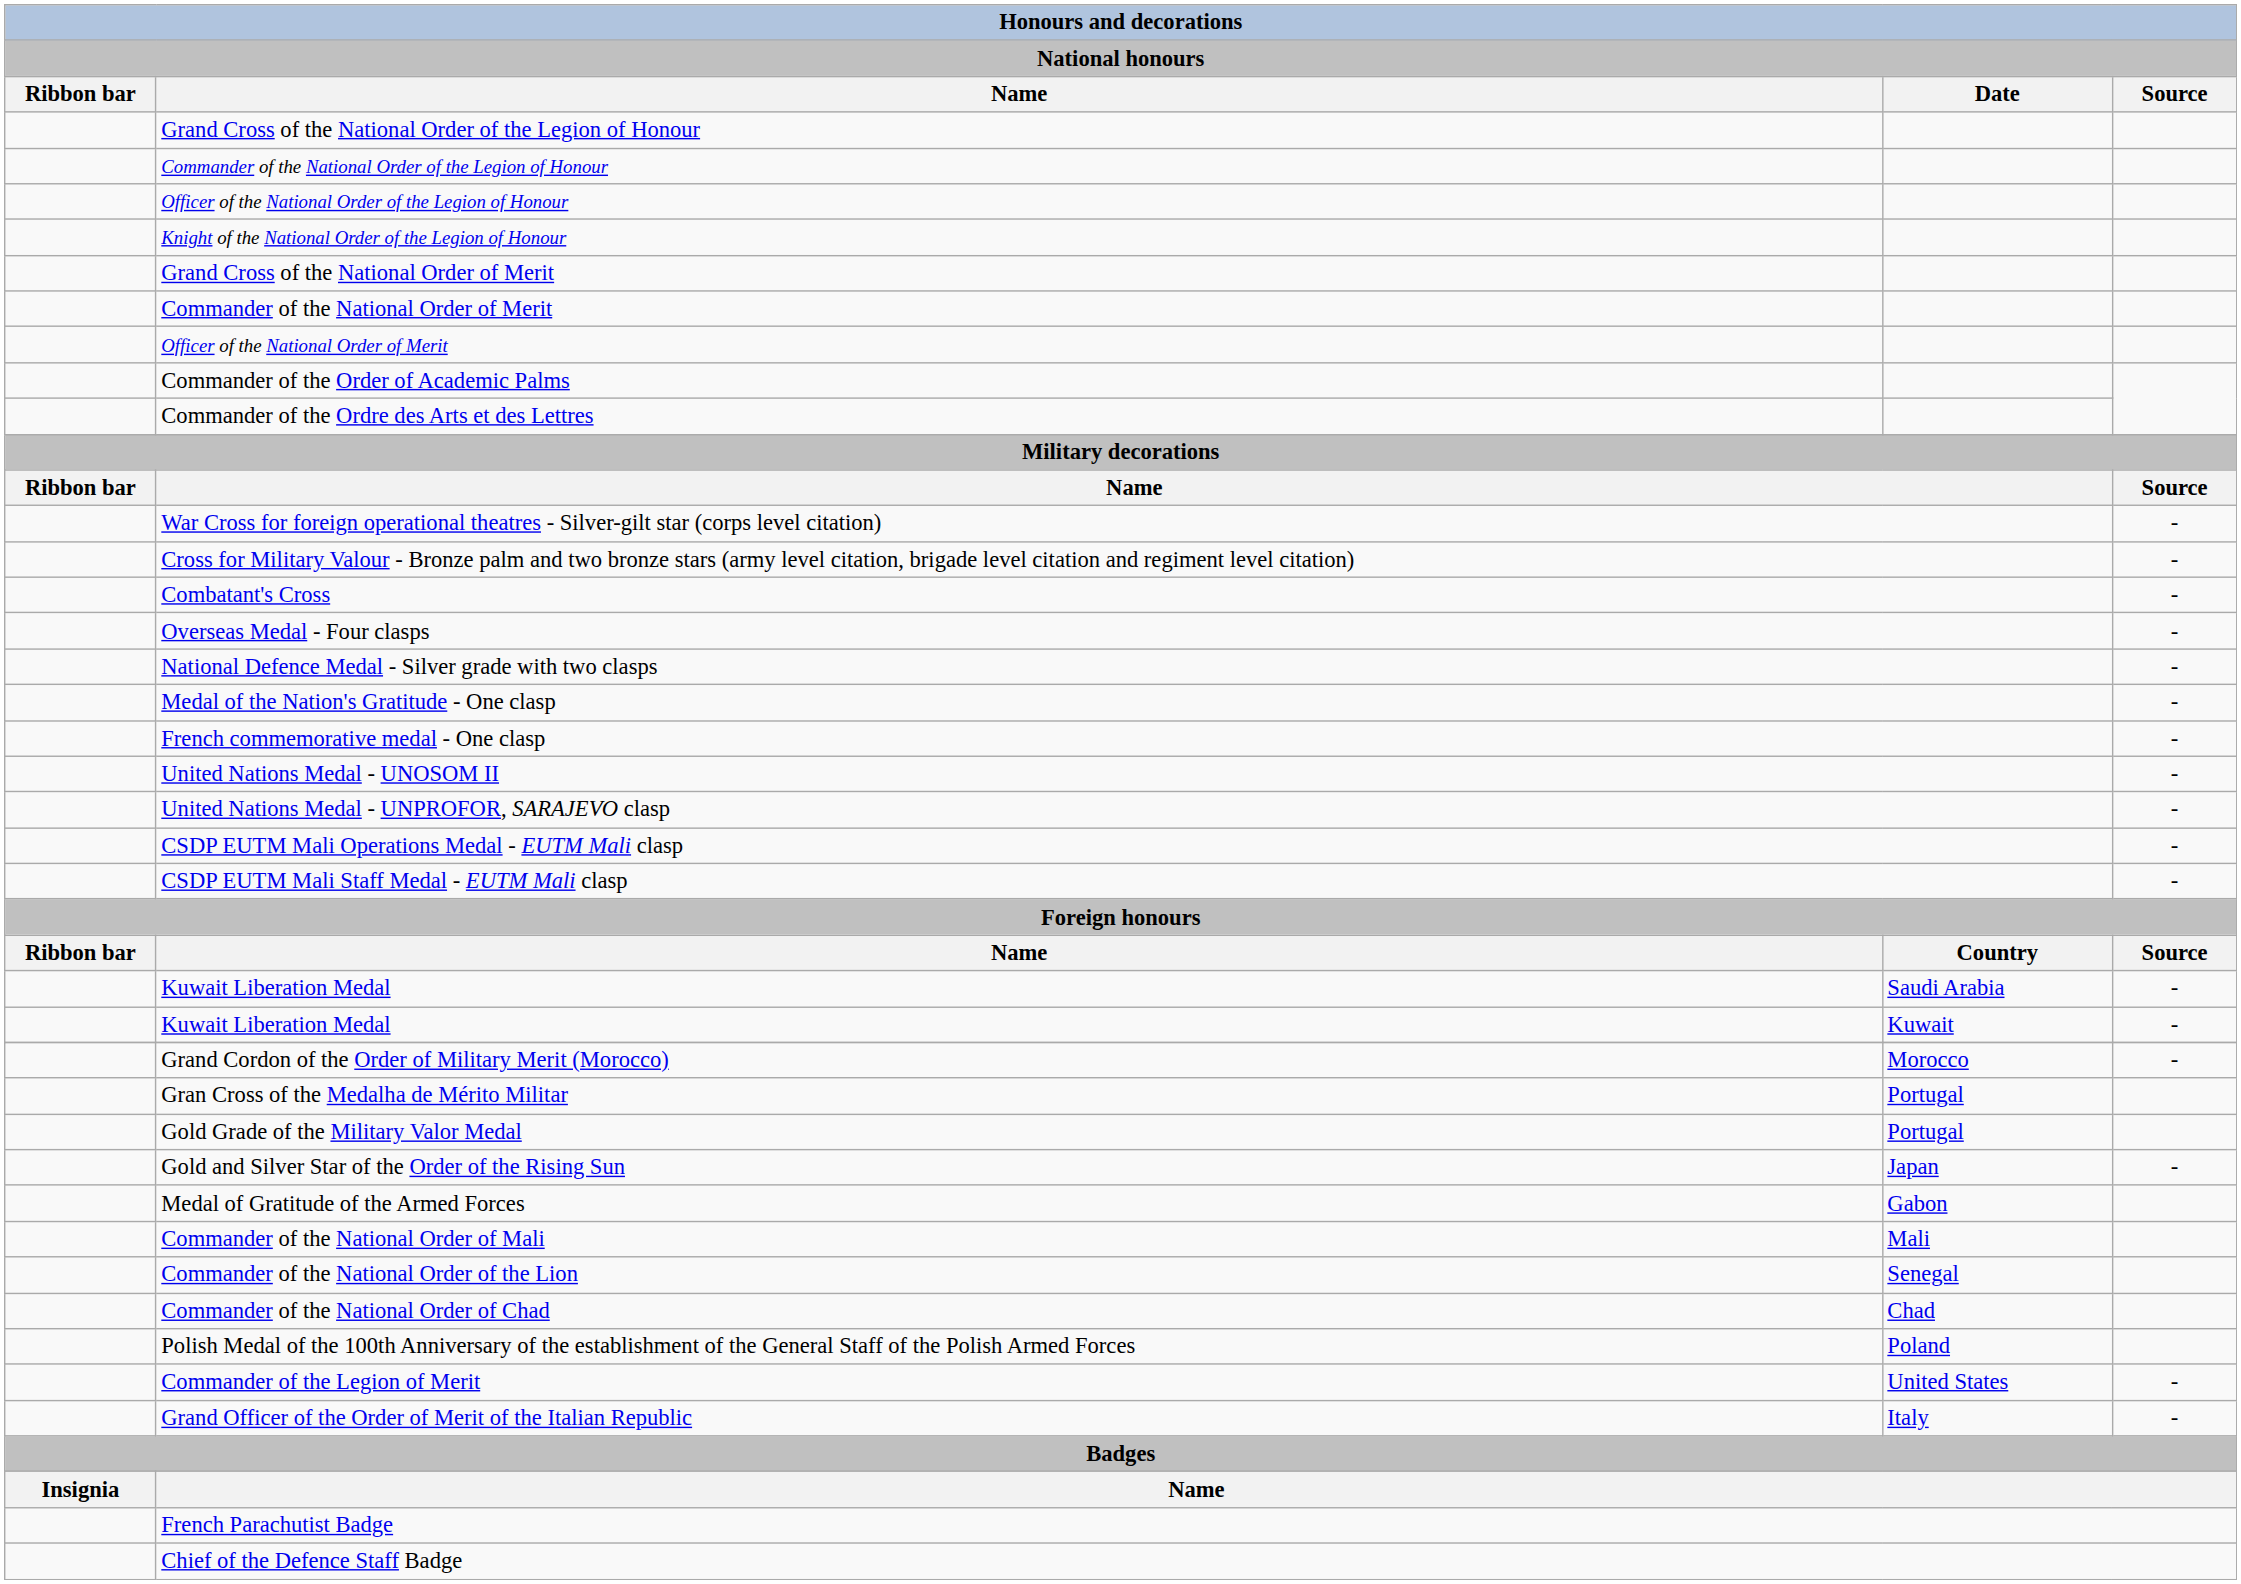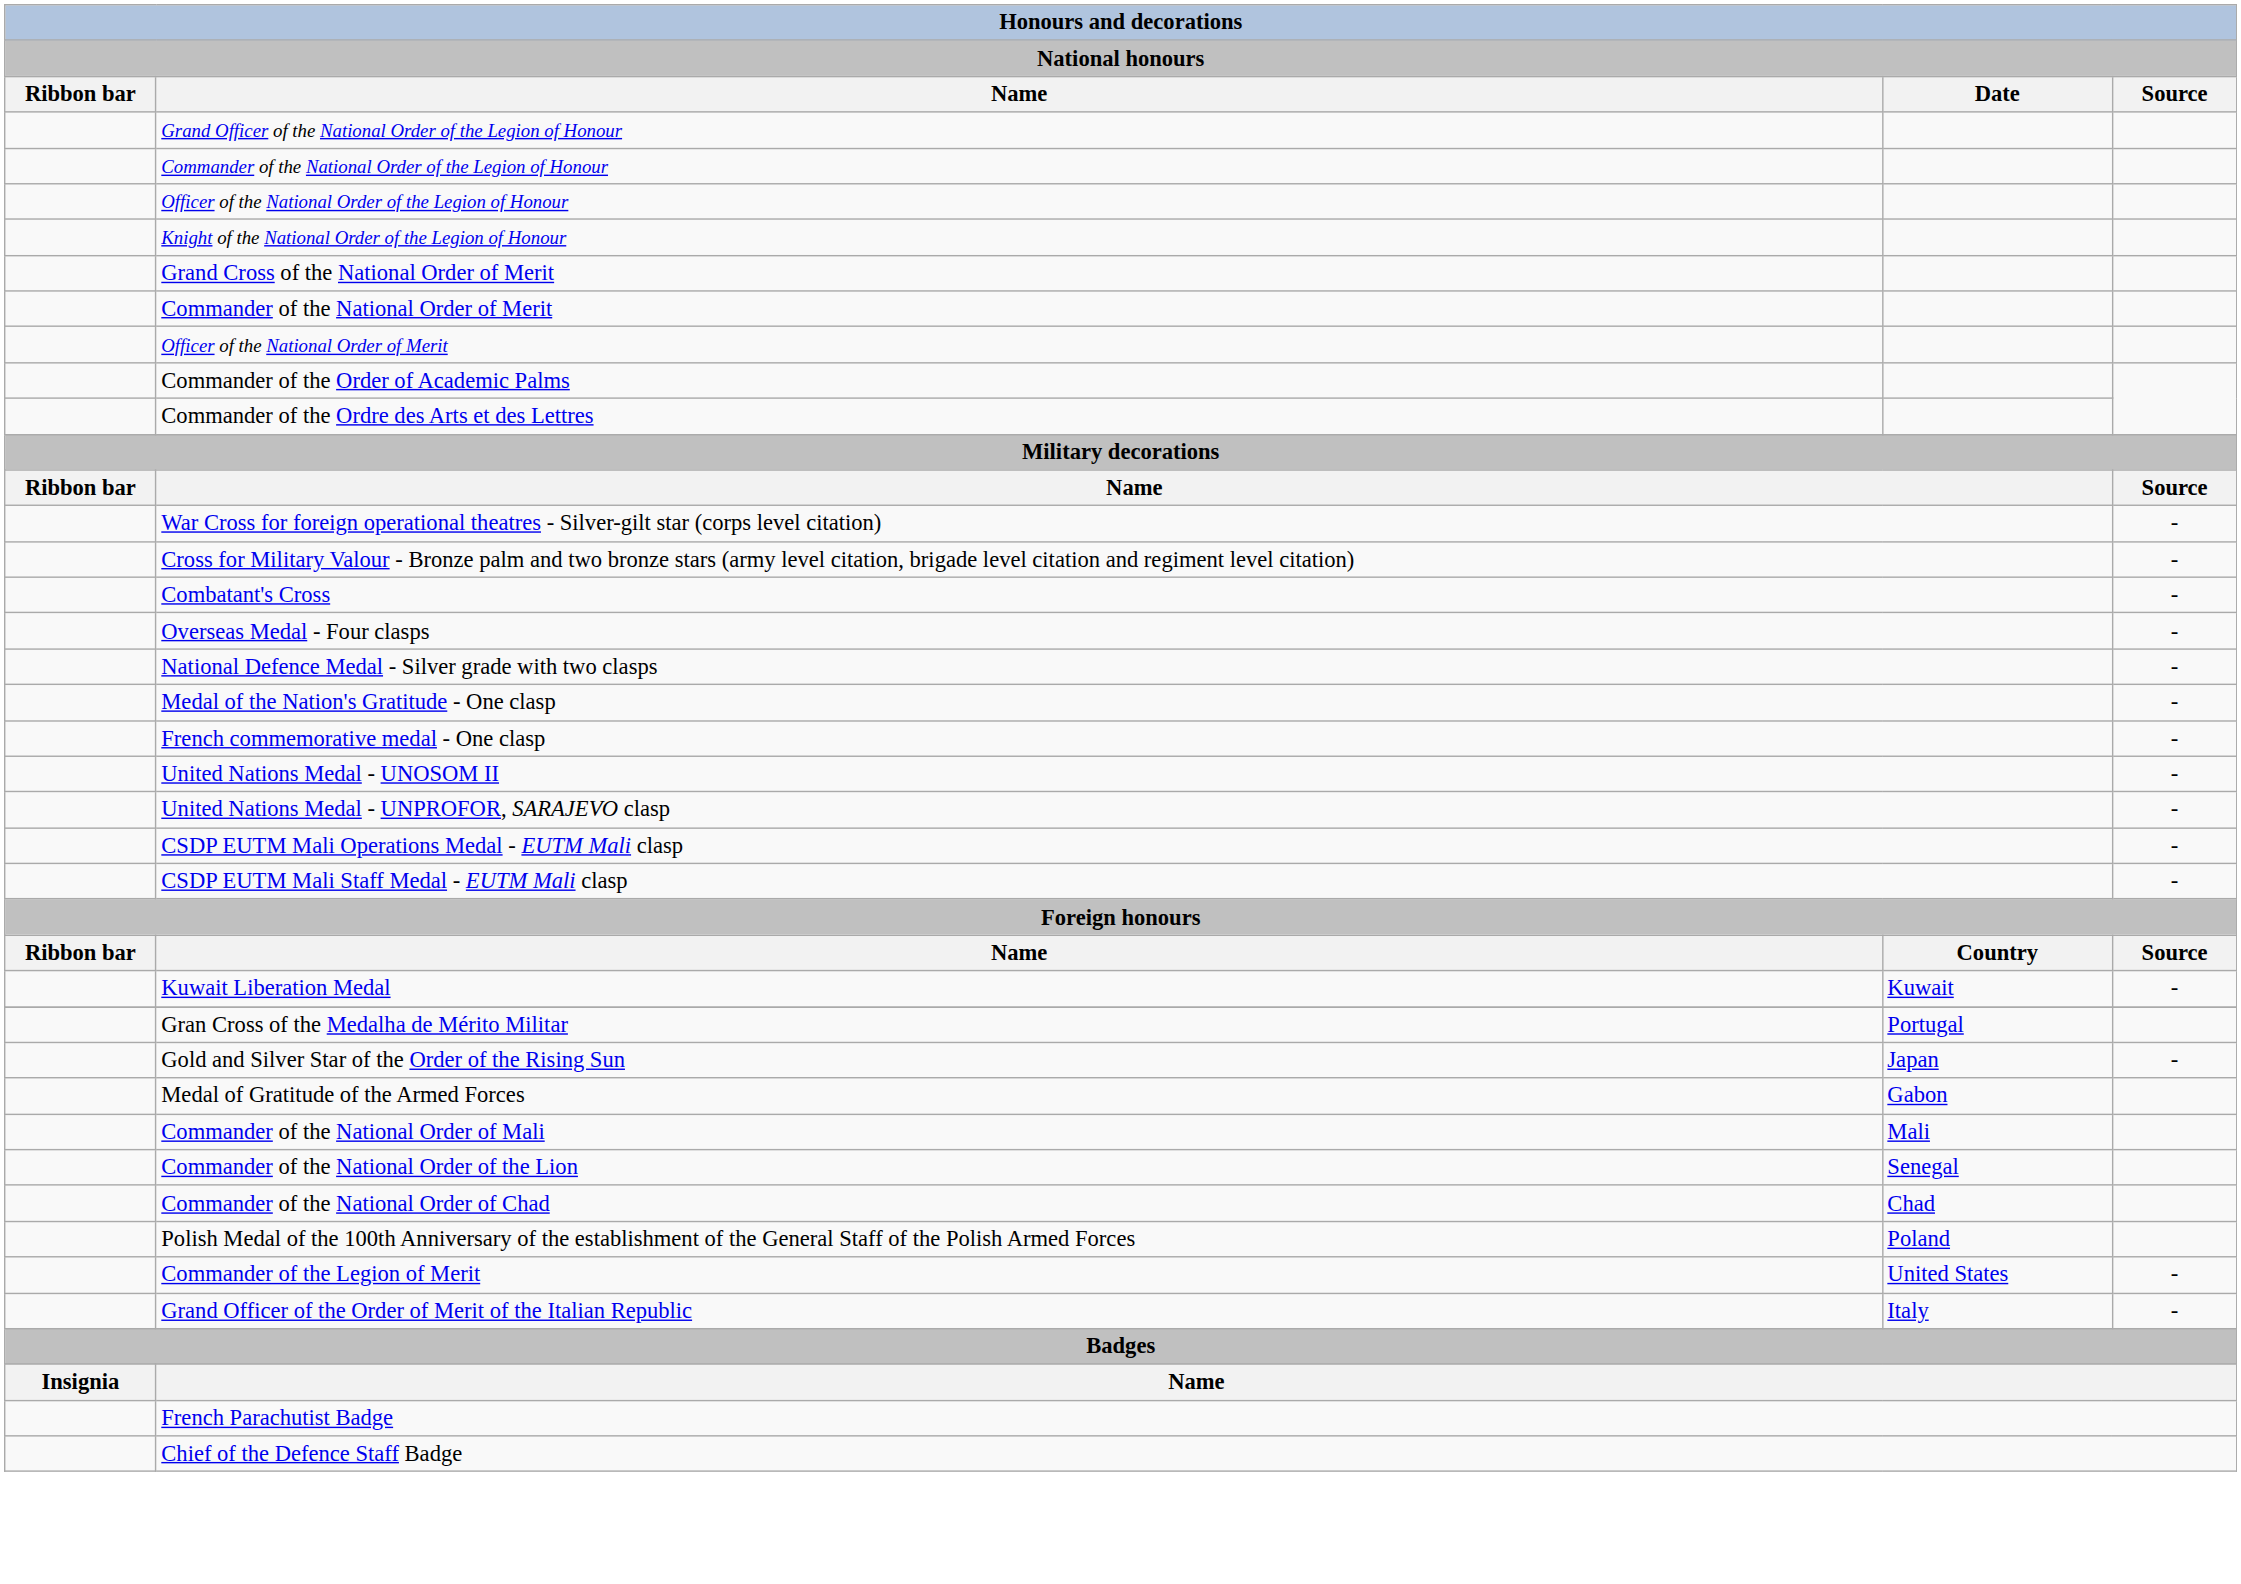- row: Grand Cross of the National Order of the Legion of Honour
+ row: Grand Officer of the National Order of the Legion of Honour
- row: Kuwait Liberation Medal | Saudi Arabia | -
- row: Grand Cordon of the Order of Military Merit (Morocco) | Morocco | -
- row: Gold Grade of the Military Valor Medal | Portugal
